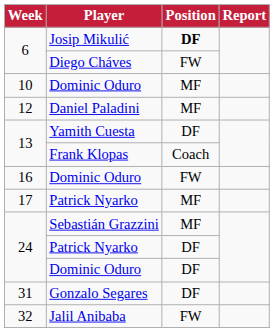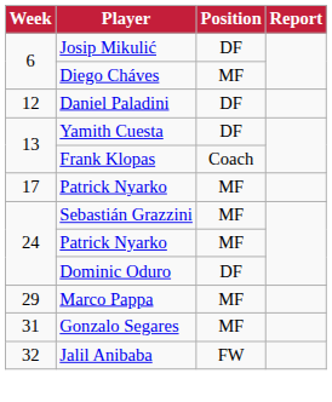Josip Mikulić | Position: bold -> normal
Diego Cháves | Position: FW -> MF
- row: 10 | Dominic Oduro | MF
Daniel Paladini | Position: MF -> DF
- row: 16 | Dominic Oduro | FW
24 / Patrick Nyarko | Position: DF -> MF
+ row: 29 | Marco Pappa | MF
Gonzalo Segares | Position: DF -> MF
